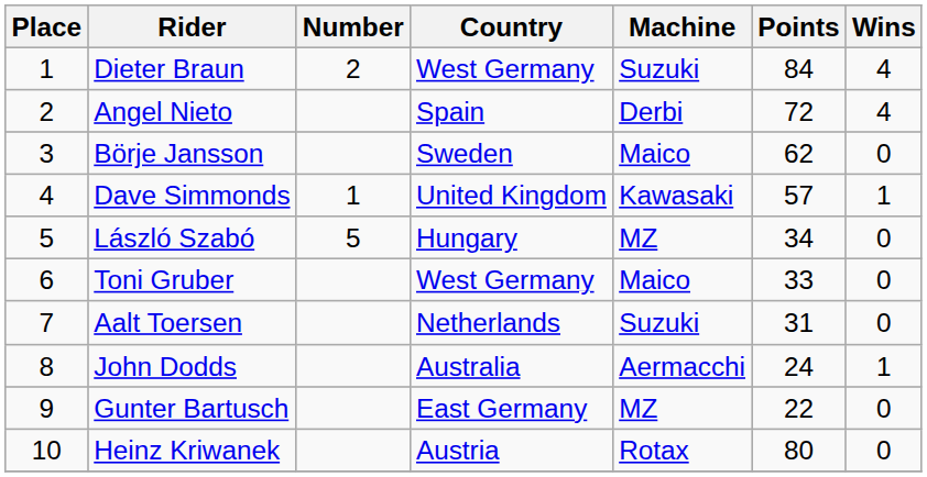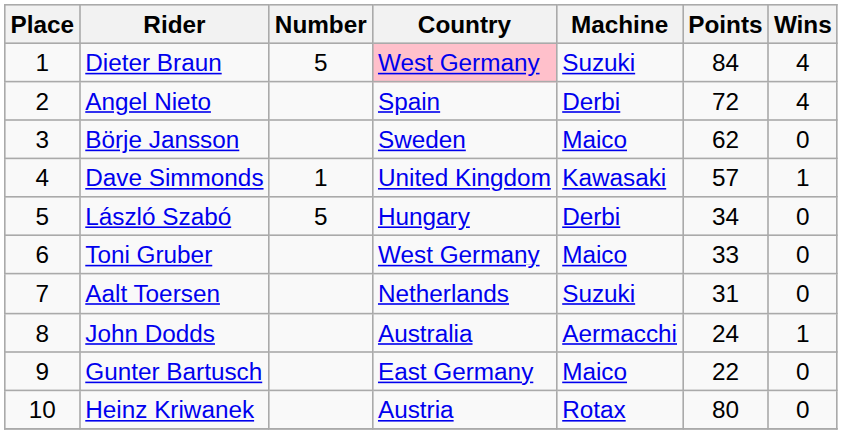Dieter Braun | Number: 2 -> 5
Dieter Braun | Country: no background -> pink background
László Szabó | Machine: MZ -> Derbi
Gunter Bartusch | Machine: MZ -> Maico
